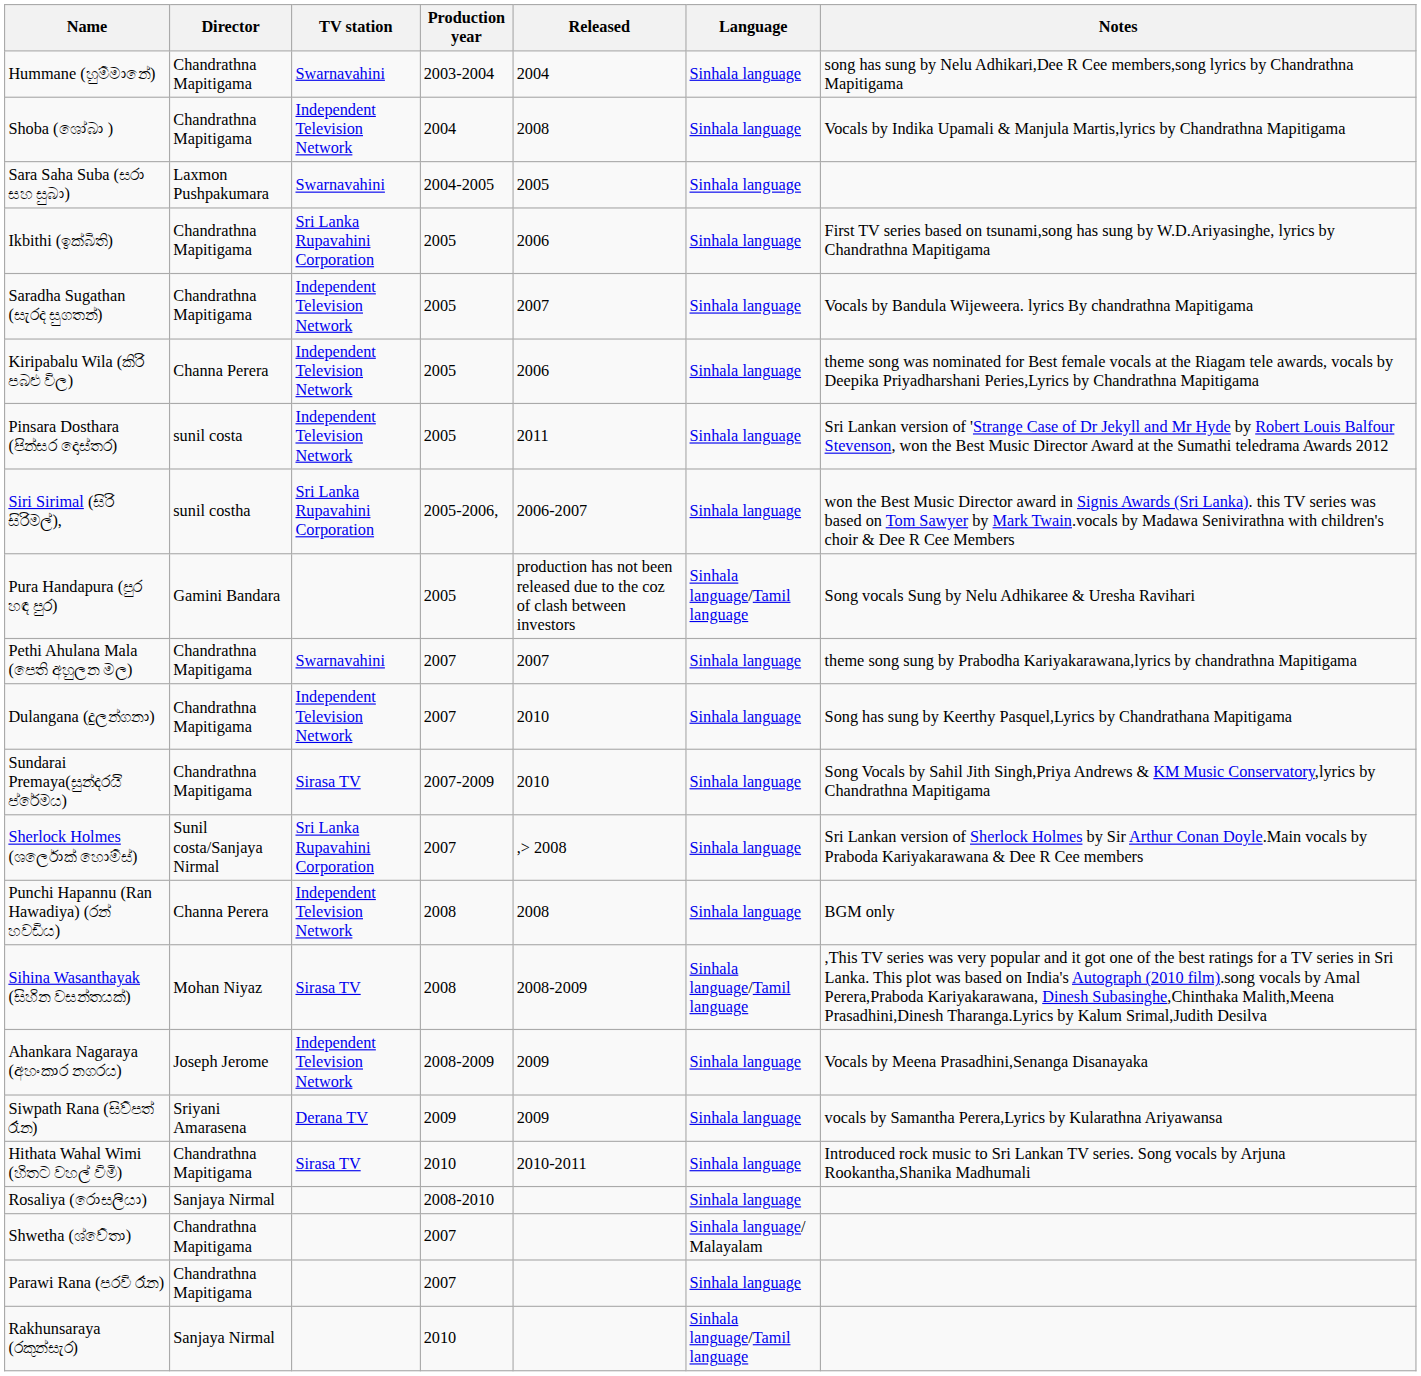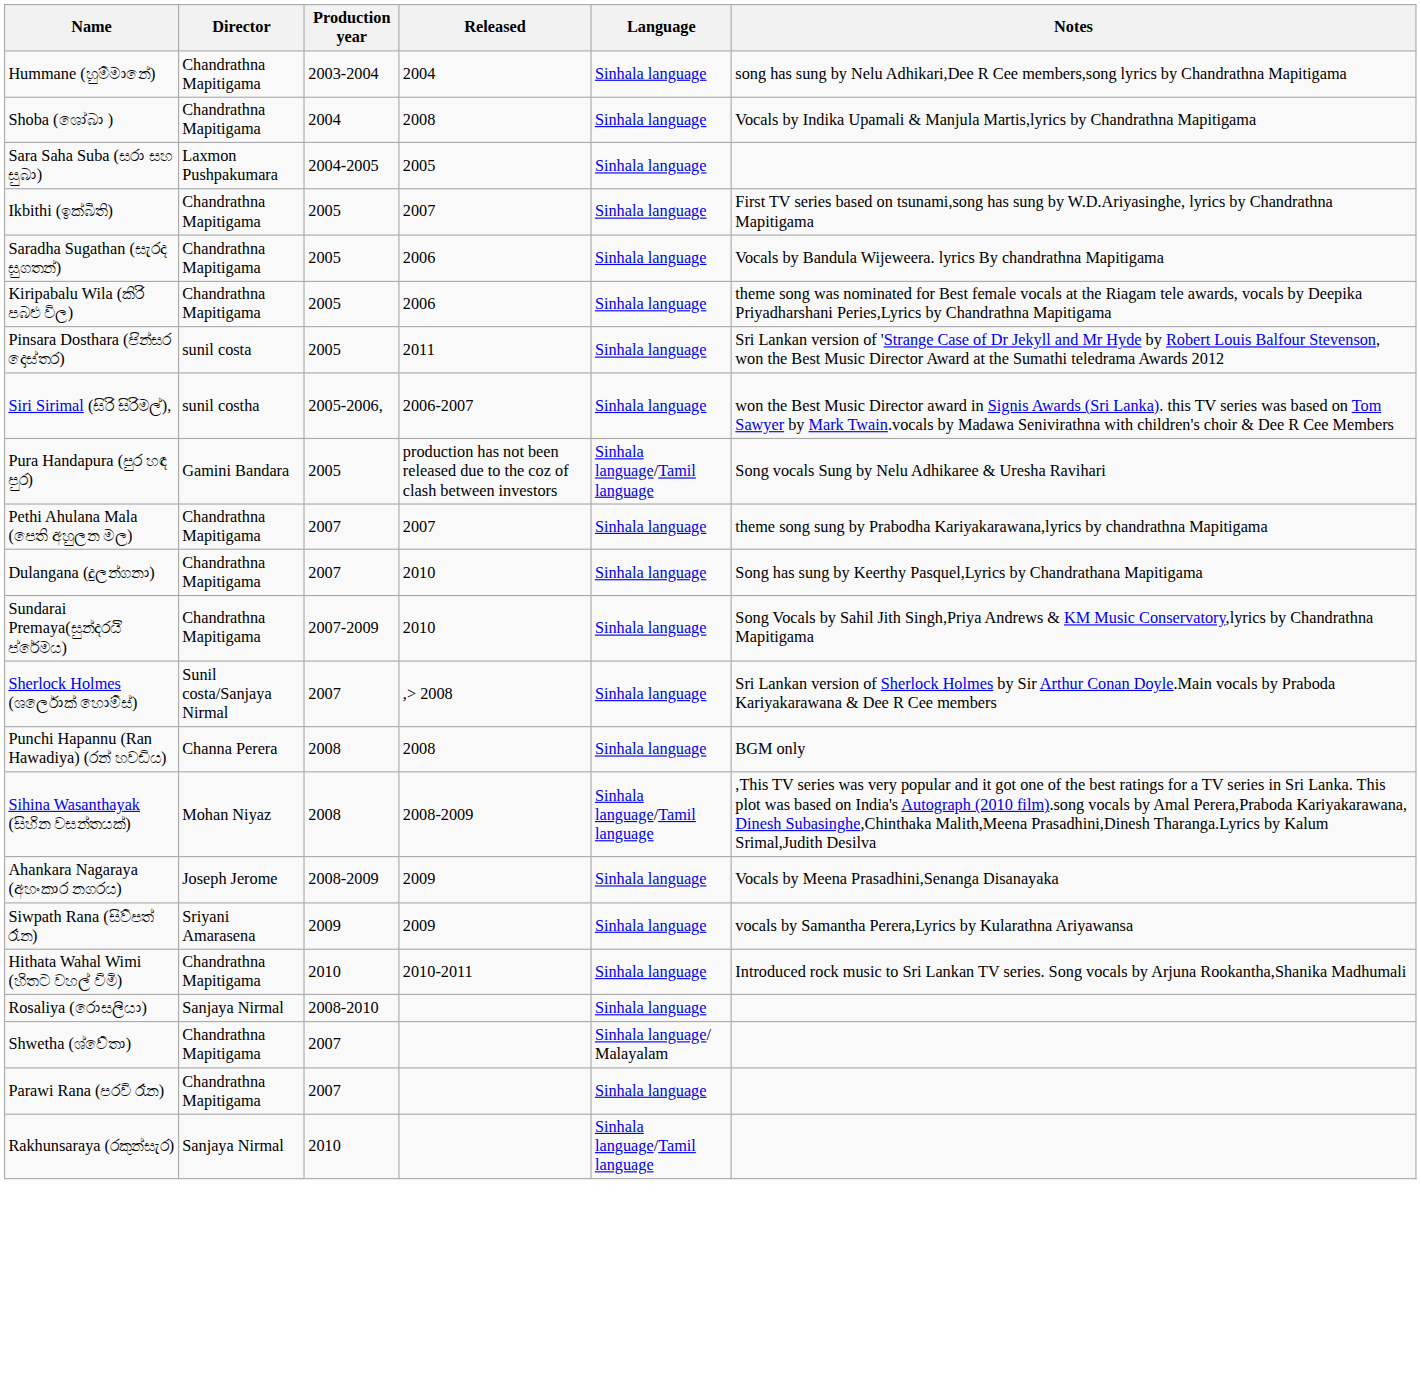- column: TV station | Swarnavahini | Independent Television Network | Swarnavahini | Sri Lanka Rupavahini Corporation | Independent Television Network | Independent Television Network | Independent Television Network | Sri Lanka Rupavahini Corporation | Swarnavahini | Independent Television Network | Sirasa TV | Sri Lanka Rupavahini Corporation | Independent Television Network | Sirasa TV | Independent Television Network | Derana TV | Sirasa TV
Ikbithi (ඉක්බිති) | Released: 2006 -> 2007
Saradha Sugathan (සැරද සුගතන්) | Released: 2007 -> 2006
Kiripabalu Wila (කිරි පබළු විල) | Director: Channa Perera -> Chandrathna Mapitigama
